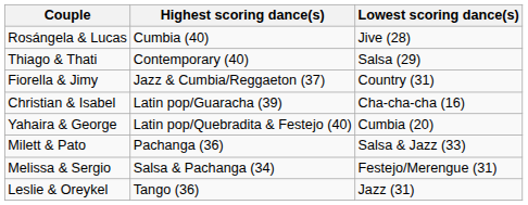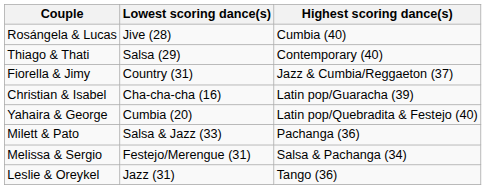columns swapped: Highest scoring dance(s) <-> Lowest scoring dance(s)
